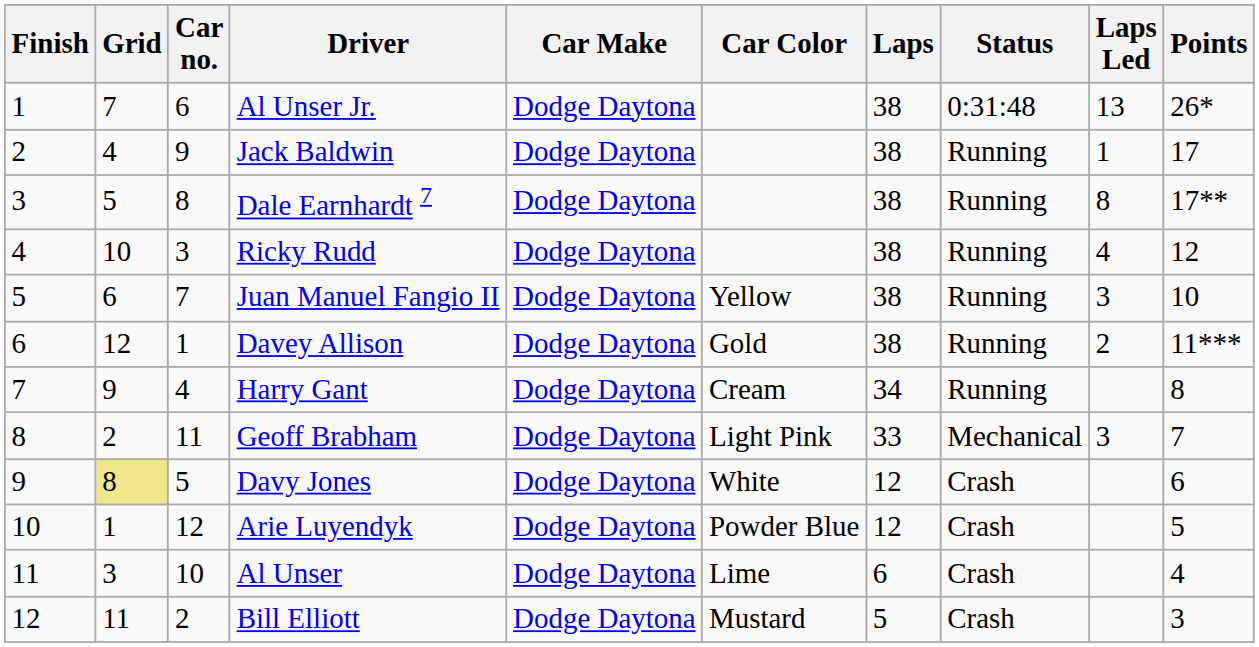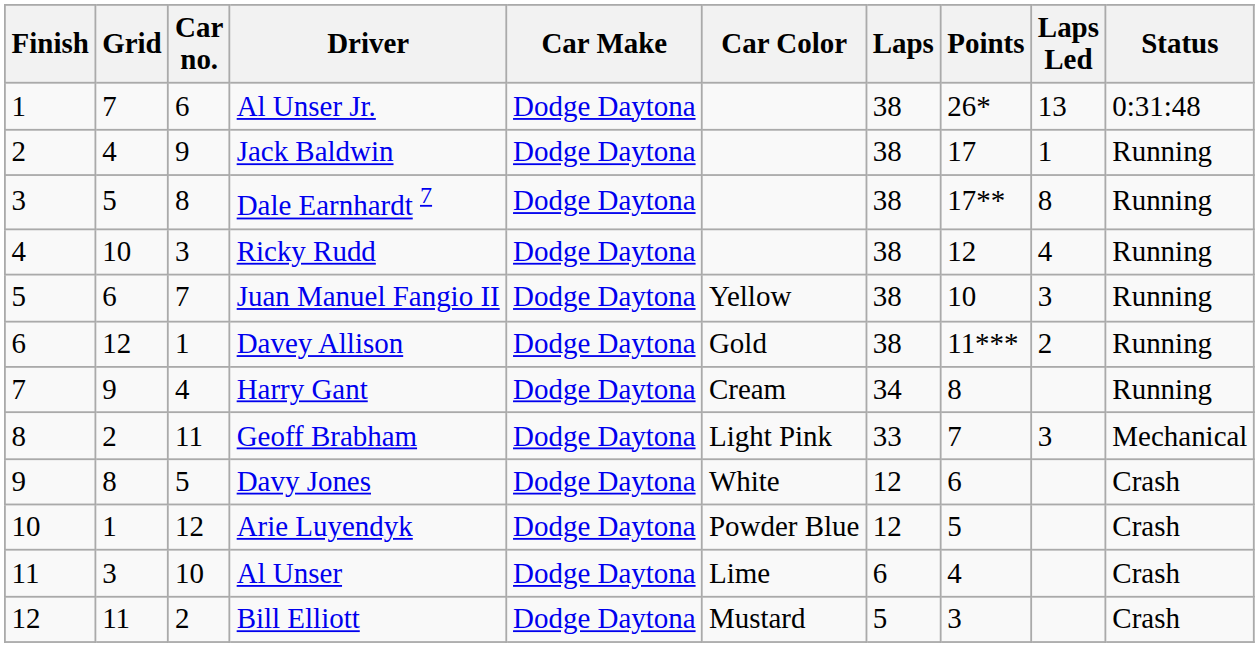columns swapped: Status <-> Points
Davy Jones | Grid: khaki background -> no background
